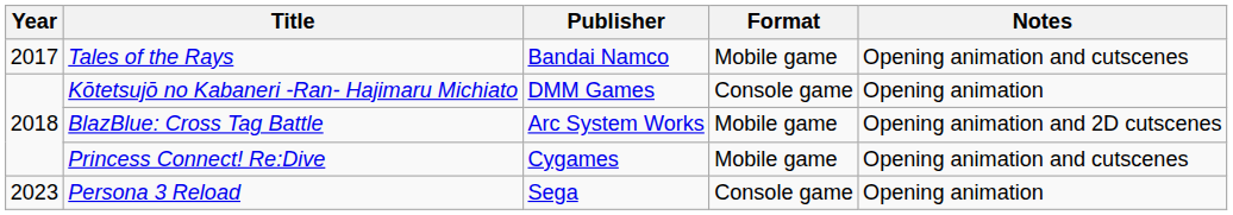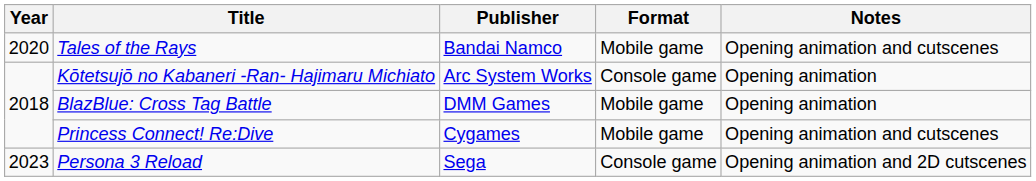Tales of the Rays | Year: 2017 -> 2020
Kōtetsujō no Kabaneri -Ran- Hajimaru Michiato | Publisher: DMM Games -> Arc System Works
BlazBlue: Cross Tag Battle | Publisher: Arc System Works -> DMM Games
BlazBlue: Cross Tag Battle | Notes: Opening animation and 2D cutscenes -> Opening animation
Persona 3 Reload | Notes: Opening animation -> Opening animation and 2D cutscenes
